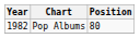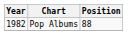Pop Albums | Position: 80 -> 88
